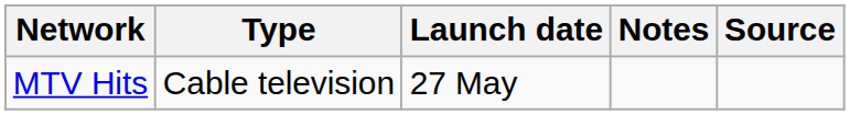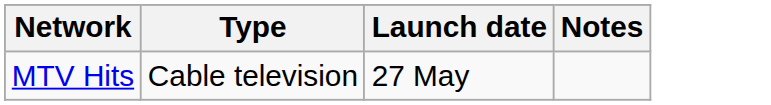- column: Source
